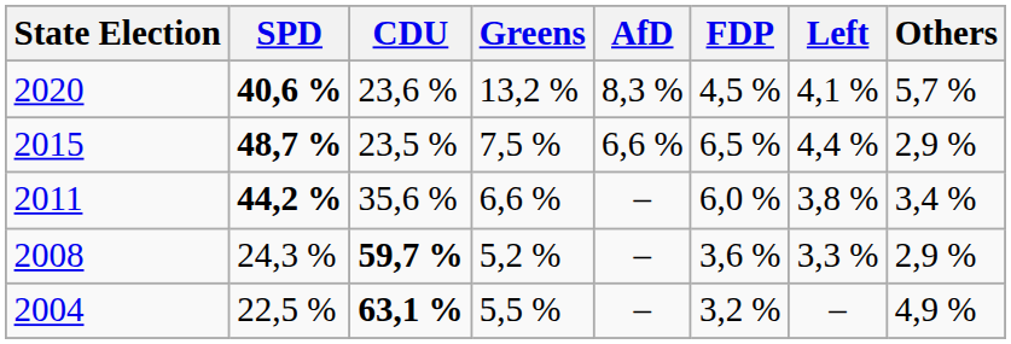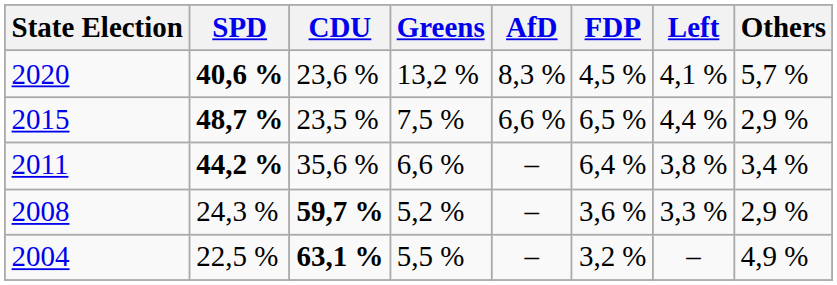2011 | FDP: 6,0 % -> 6,4 %
